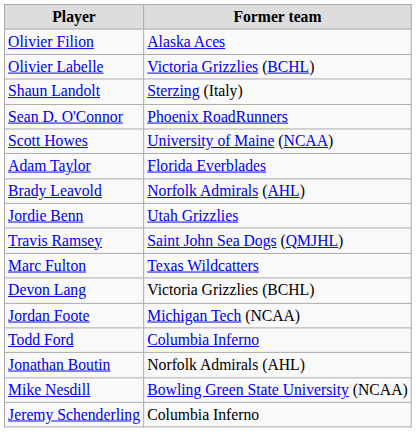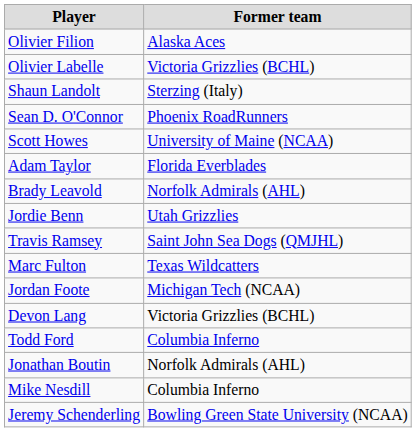rows swapped: Devon Lang <-> Jordan Foote
Mike Nesdill | Former team: Bowling Green State University (NCAA) -> Columbia Inferno
Jeremy Schenderling | Former team: Columbia Inferno -> Bowling Green State University (NCAA)
